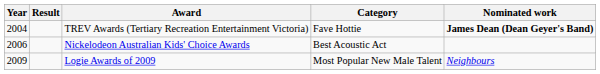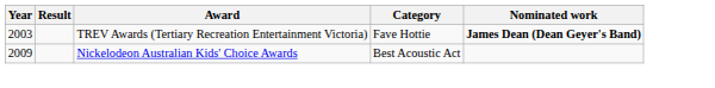TREV Awards (Tertiary Recreation Entertainment Victoria) | Year: 2004 -> 2003
Nickelodeon Australian Kids' Choice Awards | Year: 2006 -> 2009
- row: 2009 | Logie Awards of 2009 | Most Popular New Male Talent | Neighbours
